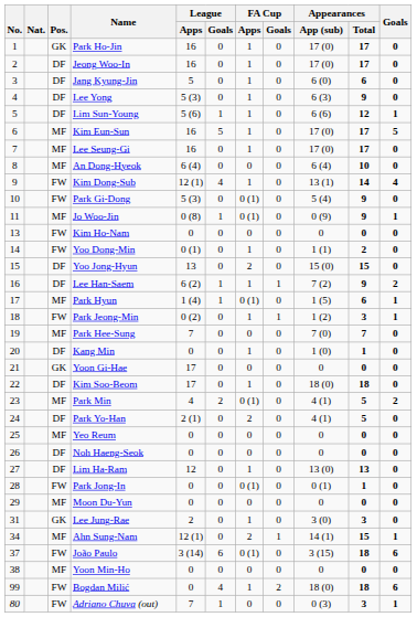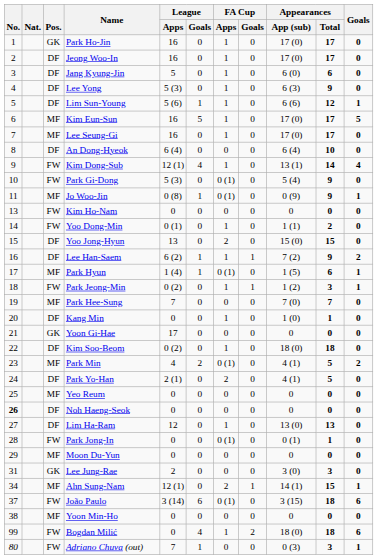An Dong-Hyeok | Pos.: MF -> DF
Kim Soo-Beom | League / Apps: 17 -> 0 (2)
Noh Haeng-Seok | No.: normal -> bold
Lee Jung-Rae | FA Cup / Apps: 1 -> 0
